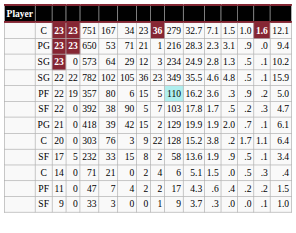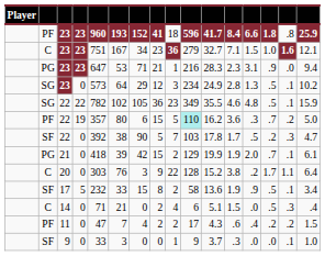+ row: PF | 23 | 23 | 960 | 193 | 152 | 41 | 18 | 596 | 41.7 | 8.4 | 6.6 | 1.8 | .8 | 25.9
PG / 23 | column 5: 650 -> 647
PF / 22 | column 14: .9 -> .7
